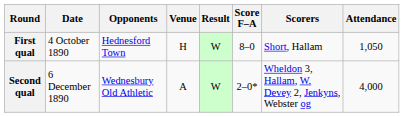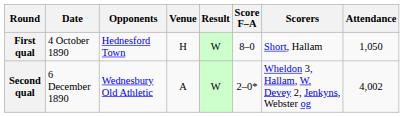Second qual | Attendance: 4,000 -> 4,002
